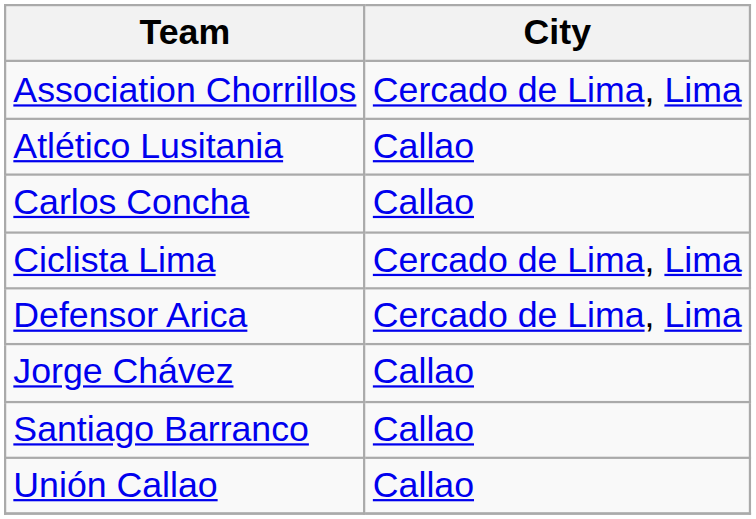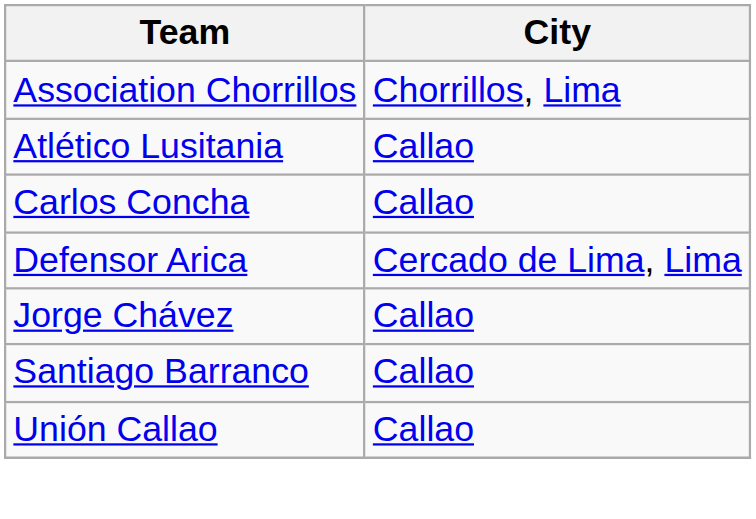Association Chorrillos | City: Cercado de Lima, Lima -> Chorrillos, Lima
- row: Ciclista Lima | Cercado de Lima, Lima
